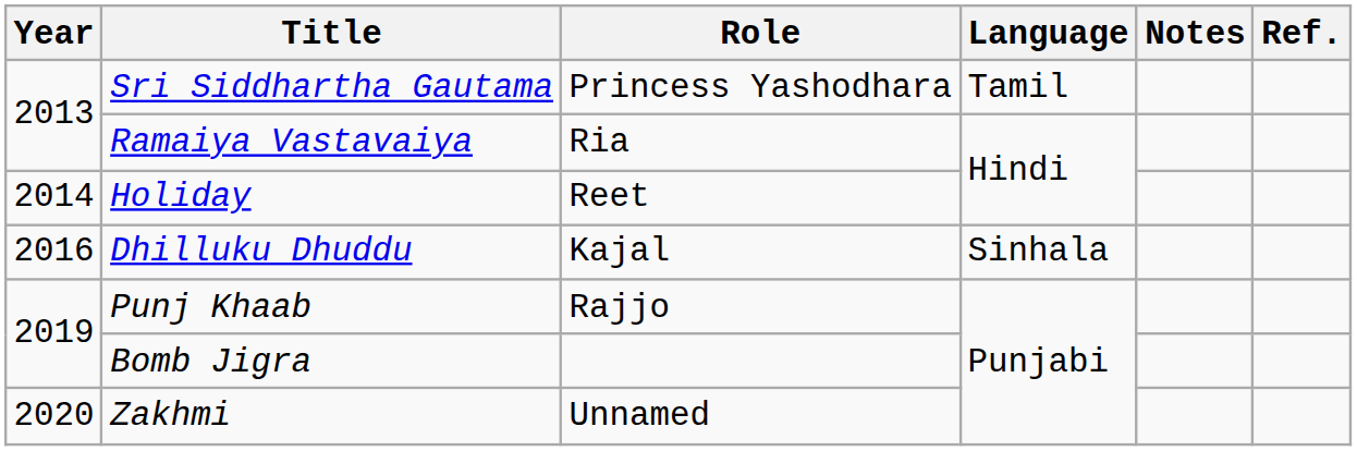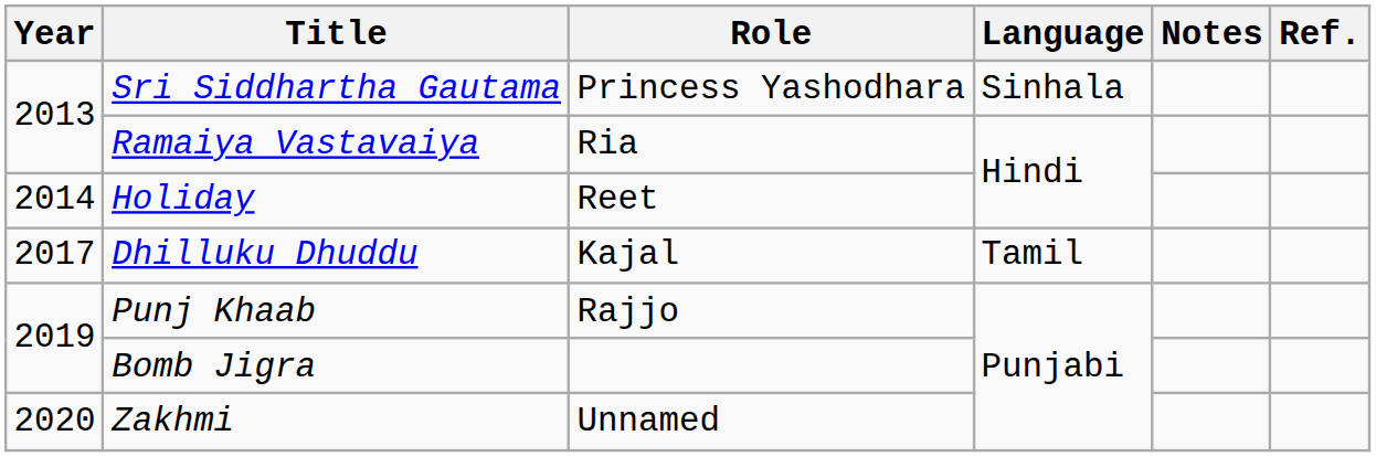Sri Siddhartha Gautama | Language: Tamil -> Sinhala
Dhilluku Dhuddu | Year: 2016 -> 2017
Dhilluku Dhuddu | Language: Sinhala -> Tamil
